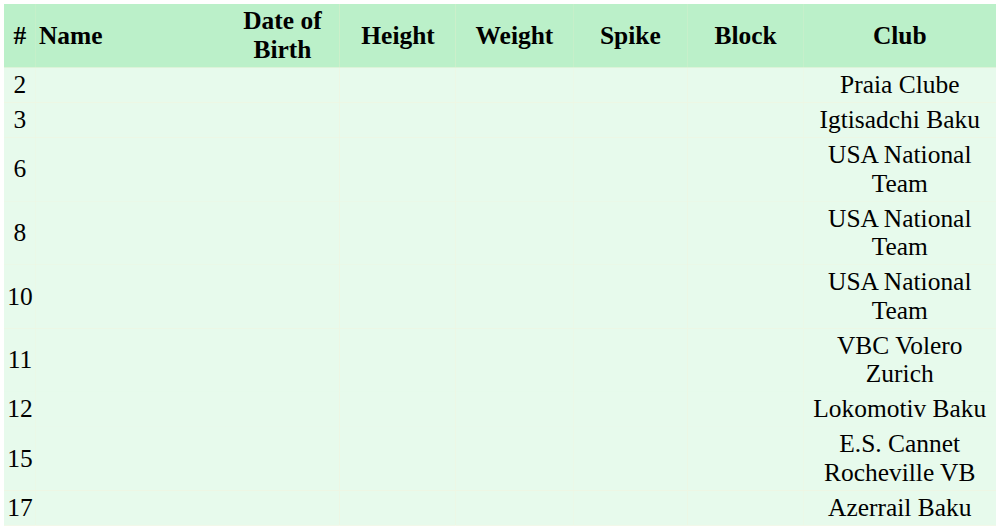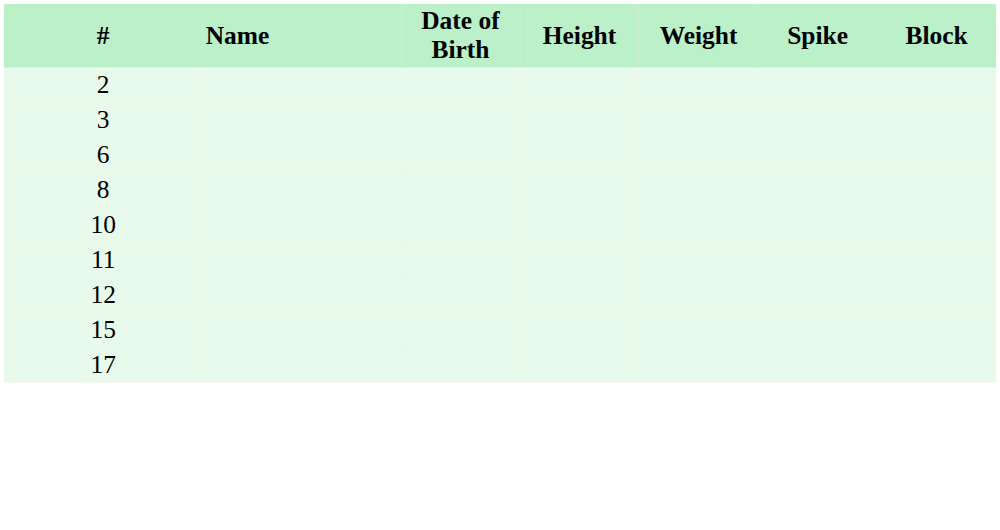- column: Club | Praia Clube | Igtisadchi Baku | USA National Team | USA National Team | USA National Team | VBC Volero Zurich | Lokomotiv Baku | E.S. Cannet Rocheville VB | Azerrail Baku
